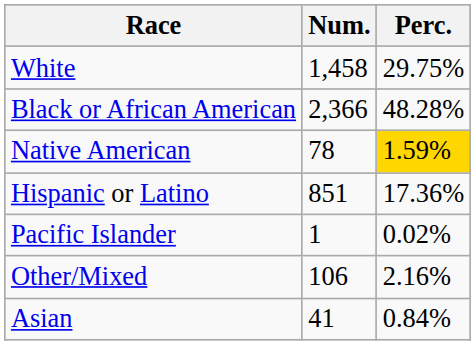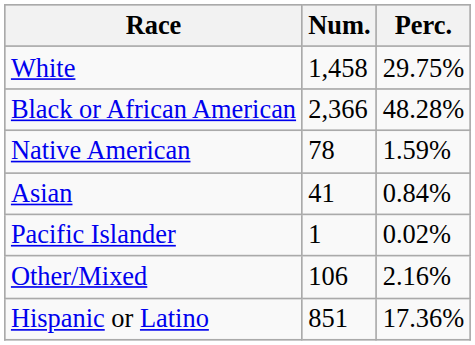Native American | Perc.: gold background -> no background
rows swapped: Asian <-> Hispanic or Latino
